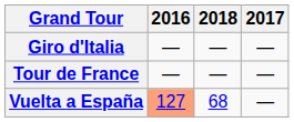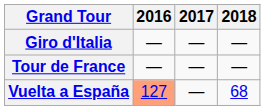columns swapped: 2017 <-> 2018
